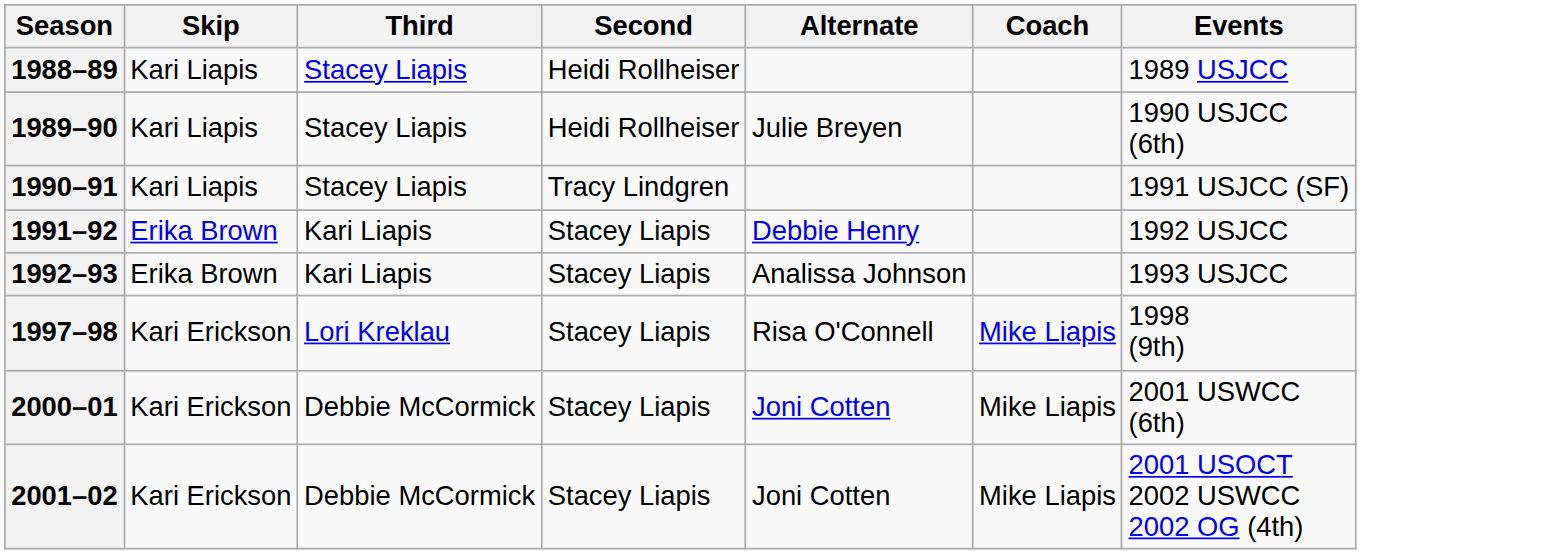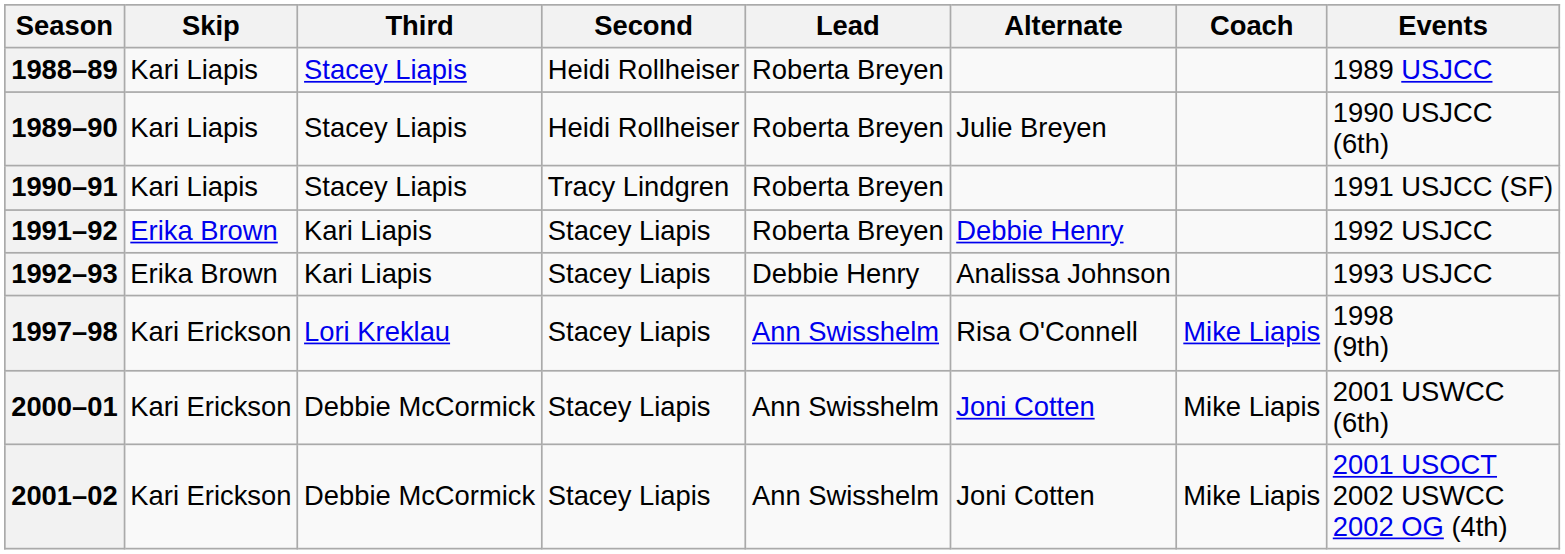+ column: Lead | Roberta Breyen | Roberta Breyen | Roberta Breyen | Roberta Breyen | Debbie Henry | Ann Swisshelm | Ann Swisshelm | Ann Swisshelm
